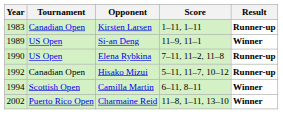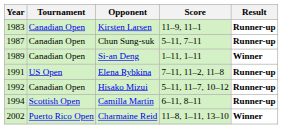Kirsten Larsen | Score: 1–11, 1–11 -> 11–9, 11–1
+ row: 1987 | Canadian Open | Chun Sung-suk | 5–11, 7–11 | Runner-up
Si-an Deng | Tournament: US Open -> Canadian Open
Si-an Deng | Score: 11–9, 11–1 -> 1–11, 1–11
Elena Rybkina | Year: 1990 -> 1991
Camilla Martin | Result: Winner -> Runner-up
